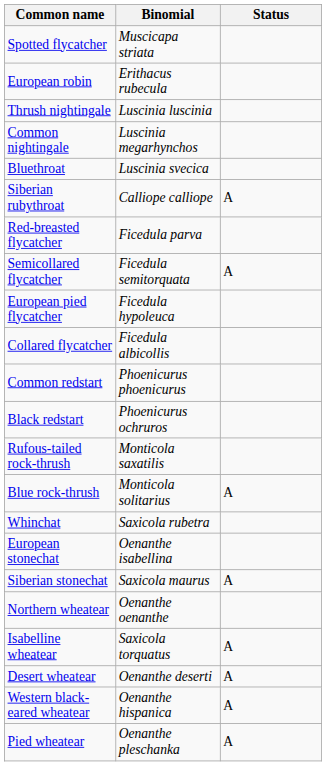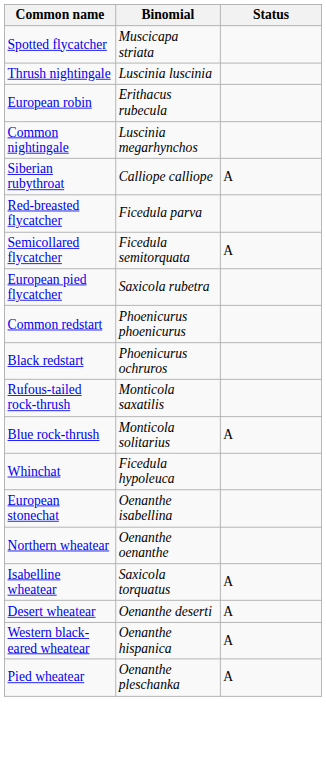rows swapped: European robin <-> Thrush nightingale
- row: Bluethroat | Luscinia svecica
European pied flycatcher | Binomial: Ficedula hypoleuca -> Saxicola rubetra
- row: Collared flycatcher | Ficedula albicollis
Whinchat | Binomial: Saxicola rubetra -> Ficedula hypoleuca
- row: Siberian stonechat | Saxicola maurus | A
